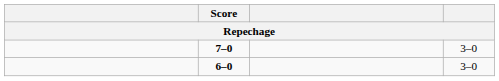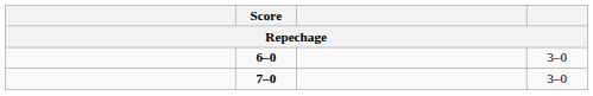rows swapped: 7–0 <-> 6–0
